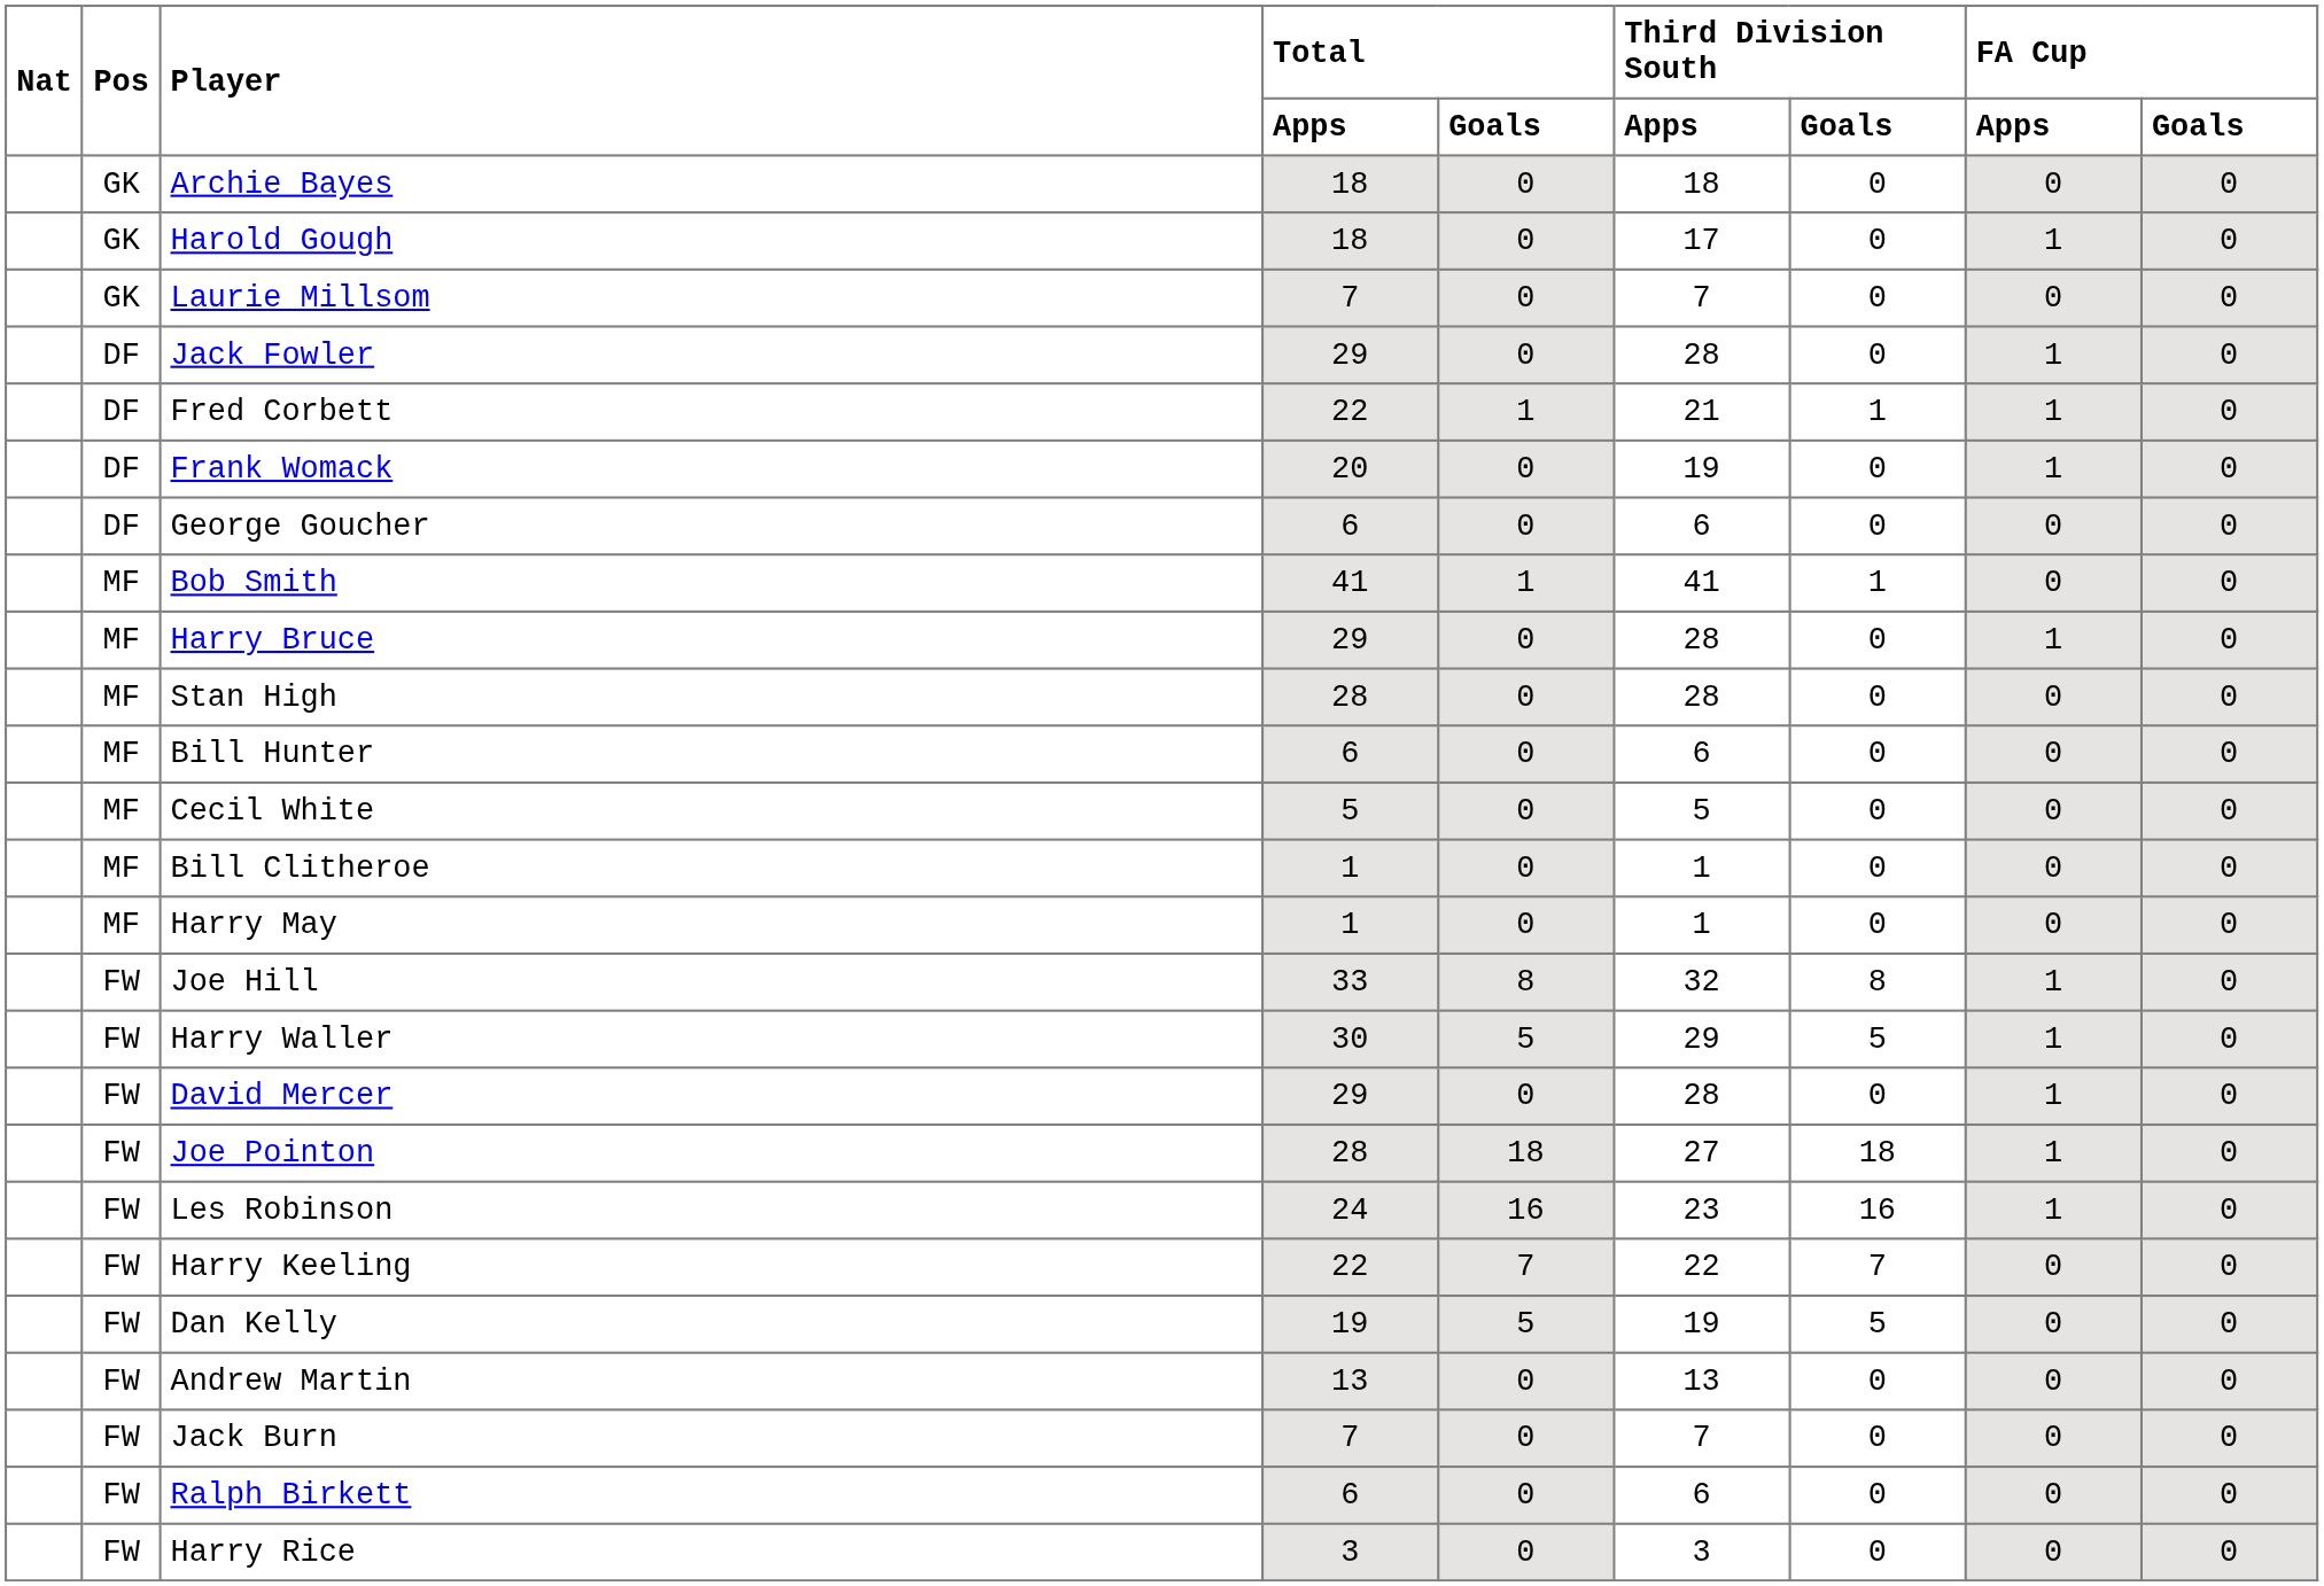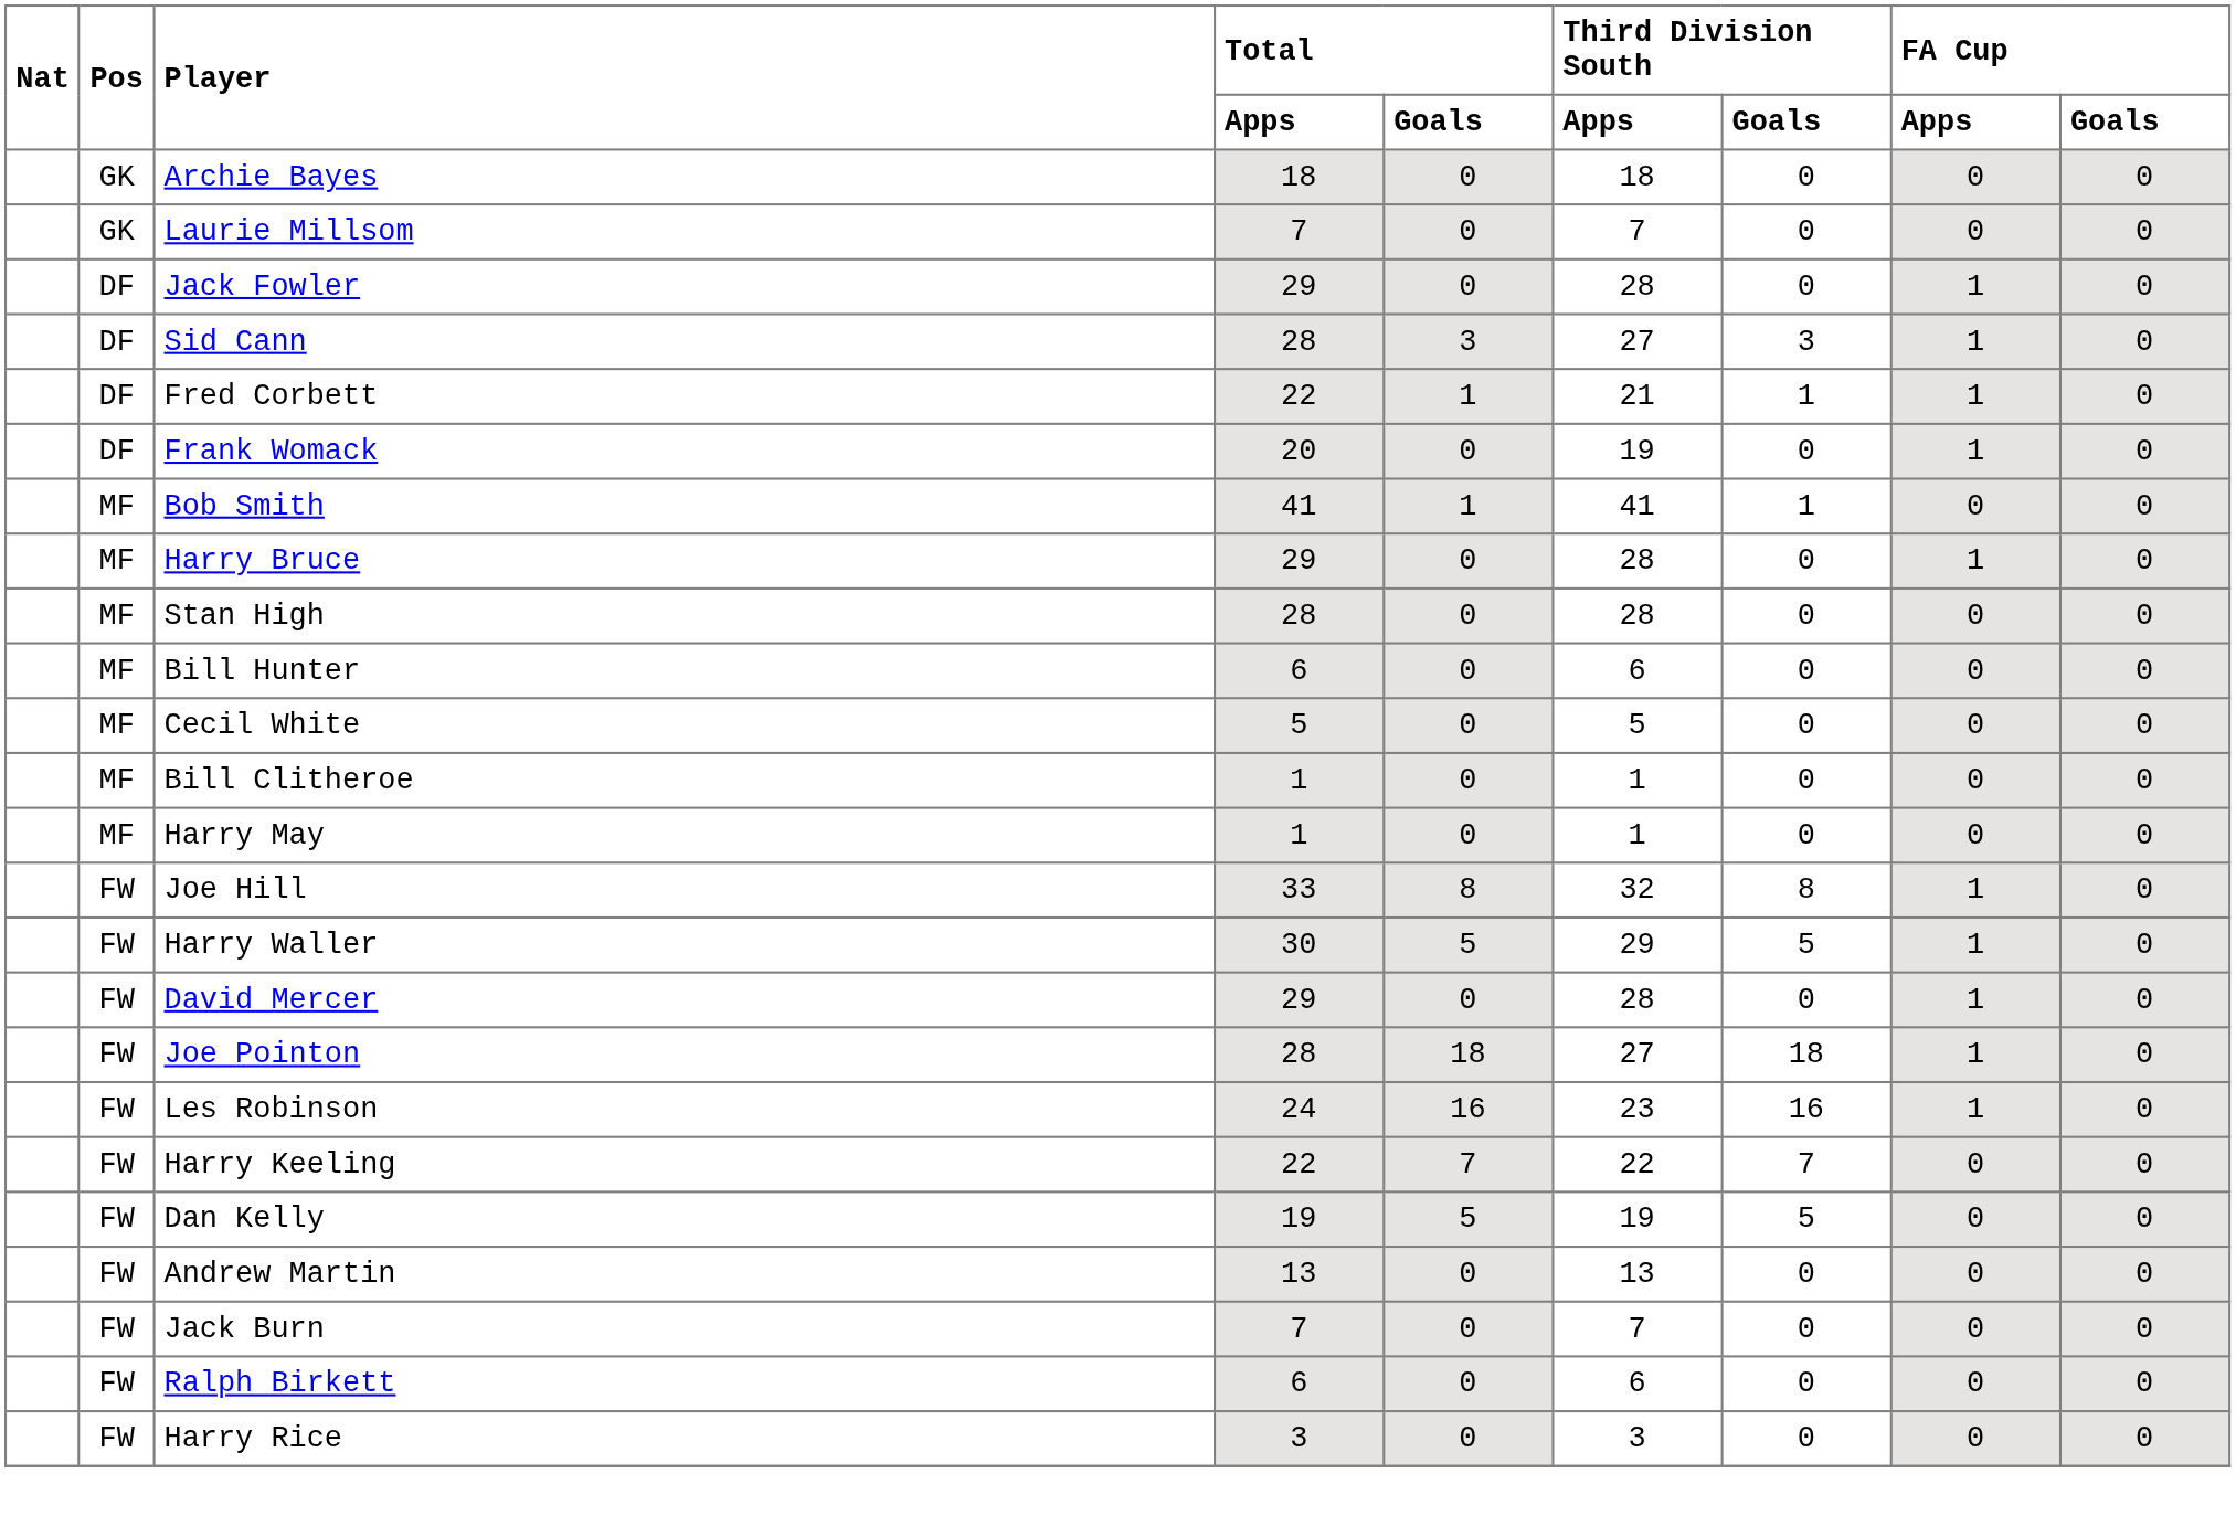- row: GK | Harold Gough | 18 | 0 | 17 | 0 | 1 | 0
+ row: DF | Sid Cann | 28 | 3 | 27 | 3 | 1 | 0
- row: DF | George Goucher | 6 | 0 | 6 | 0 | 0 | 0
